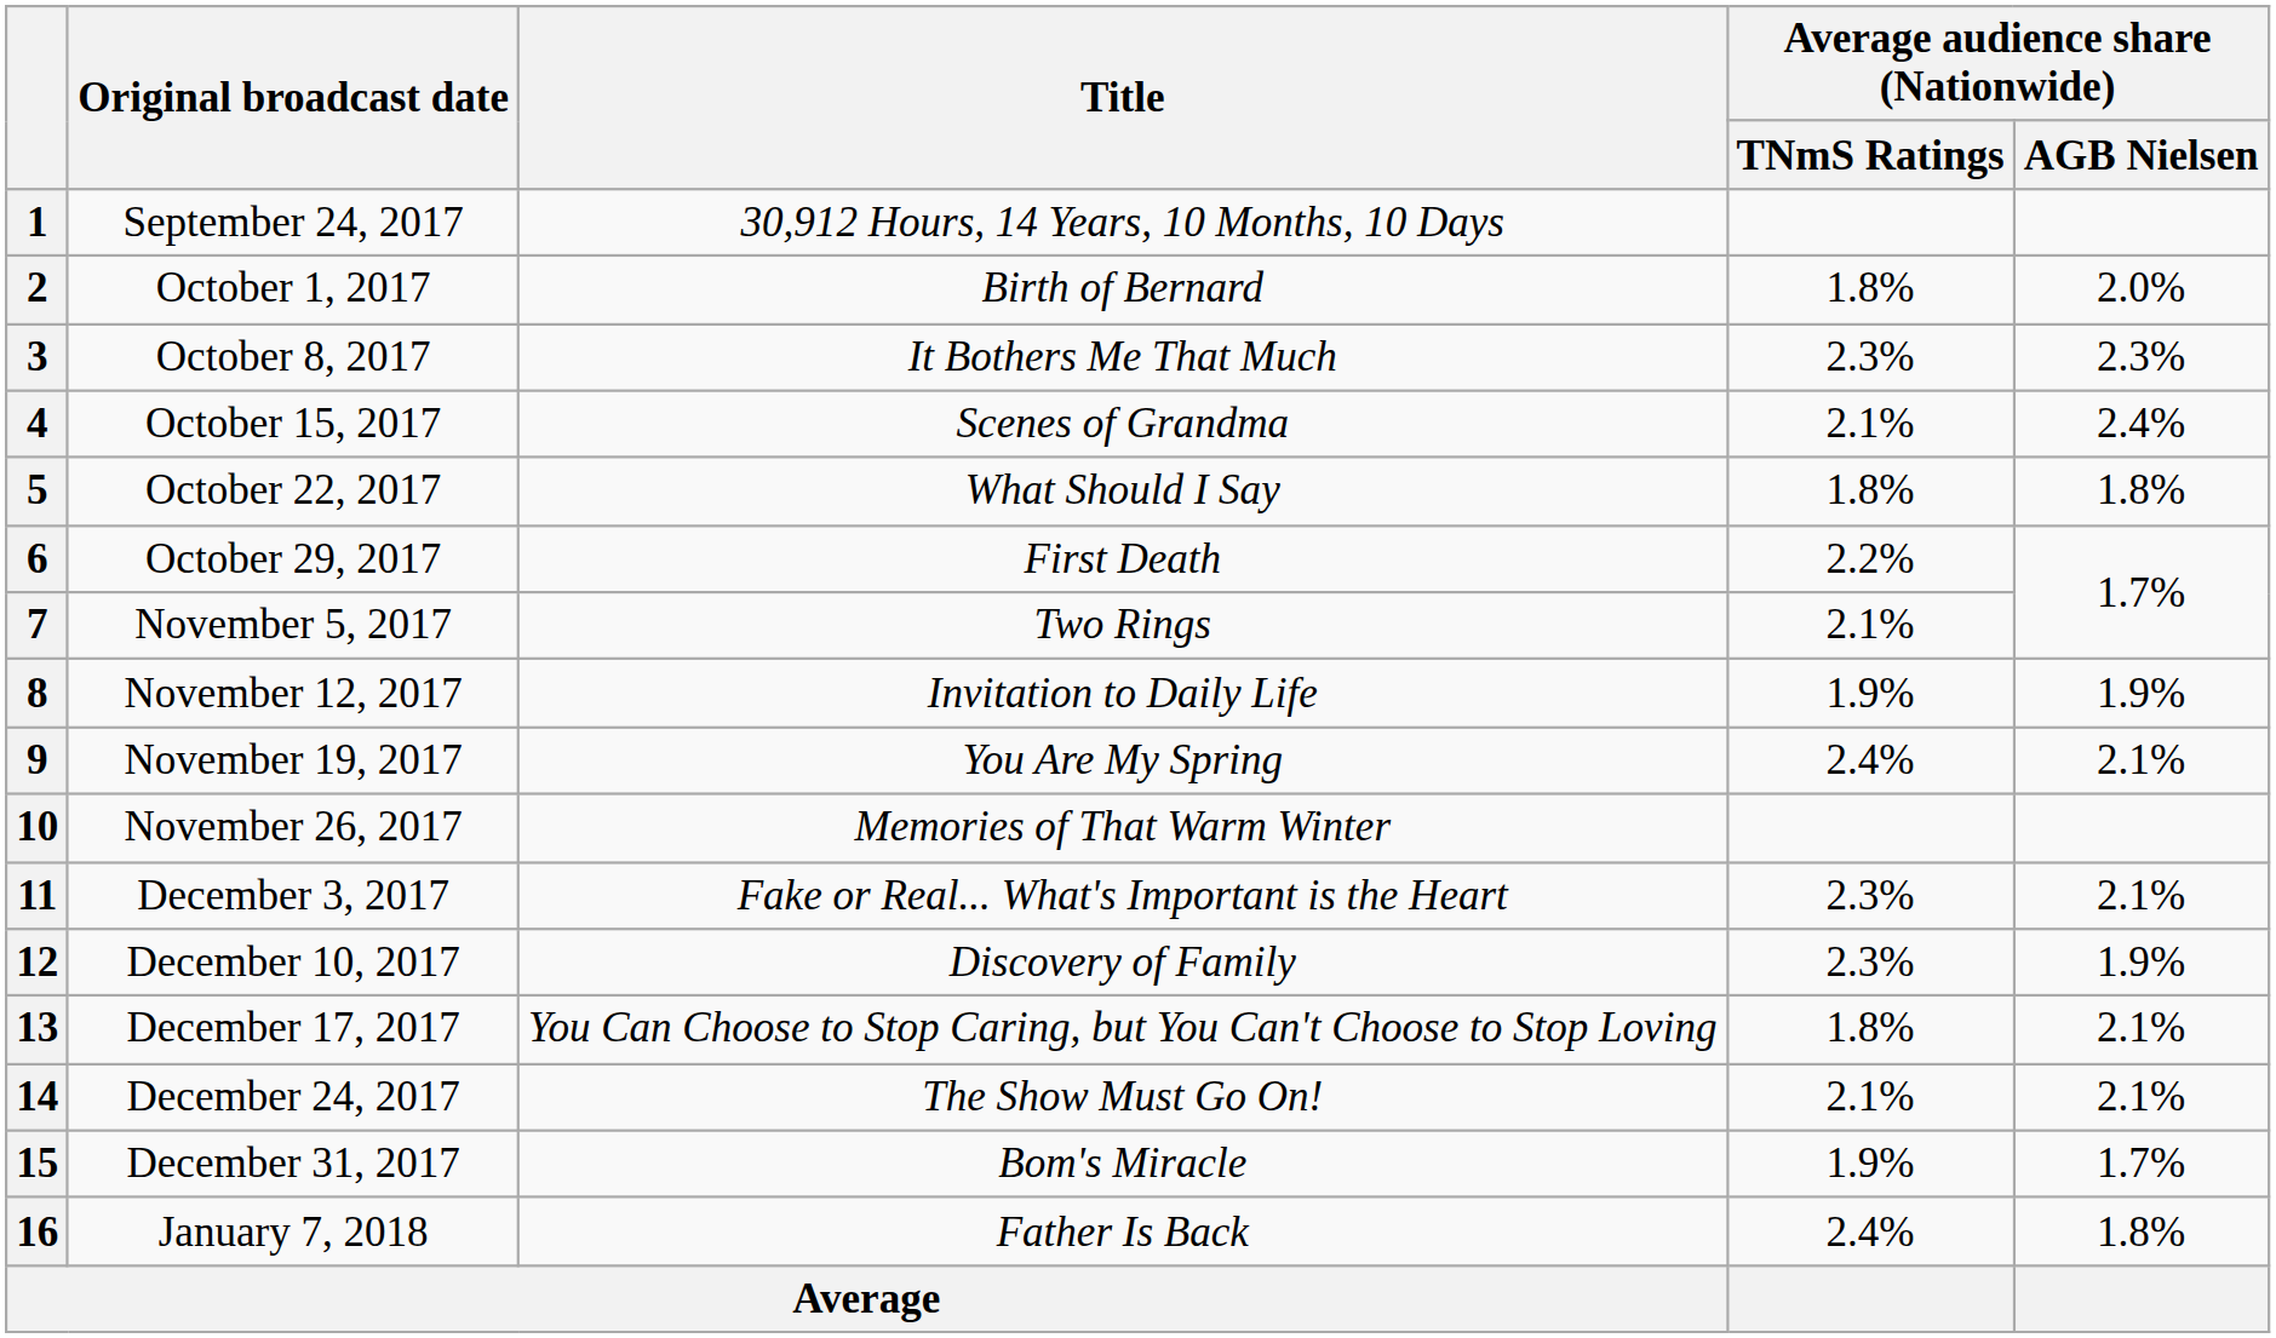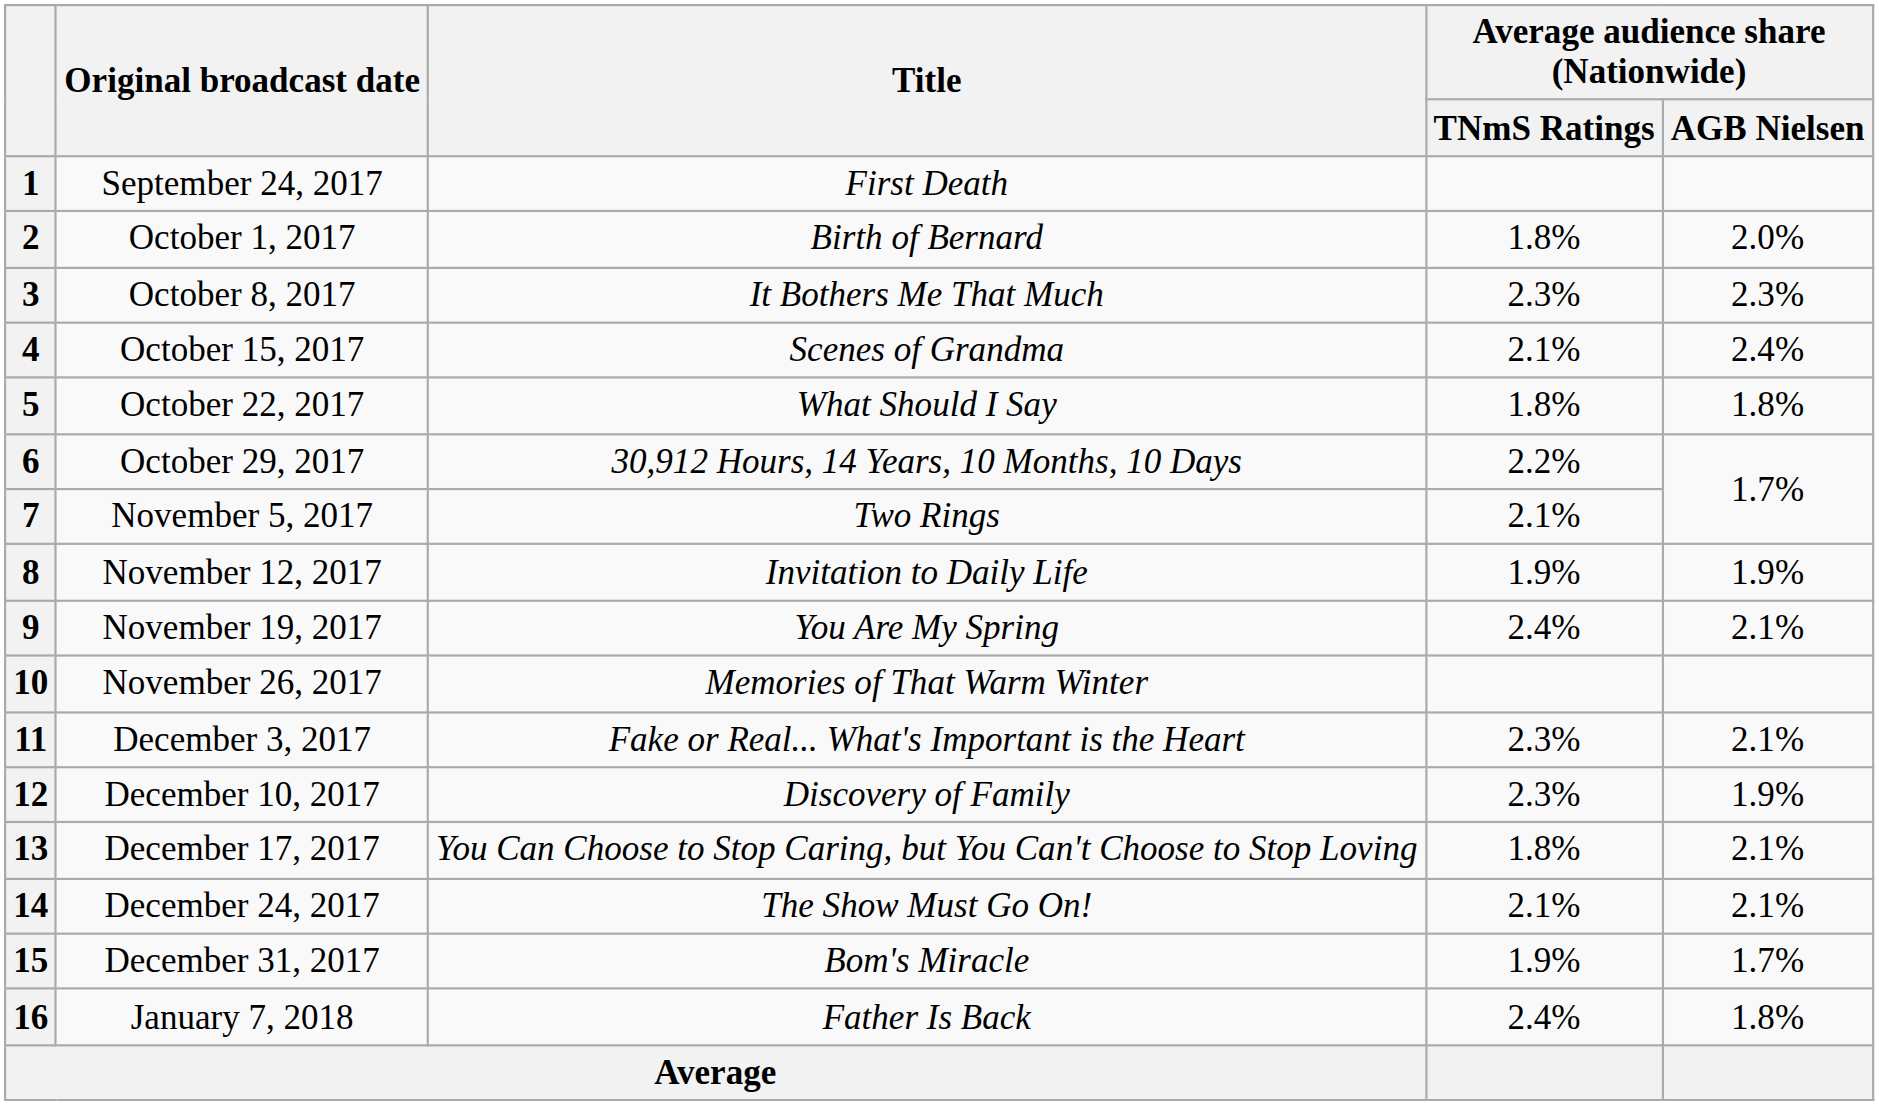1 | Title: 30,912 Hours, 14 Years, 10 Months, 10 Days -> First Death
6 | Title: First Death -> 30,912 Hours, 14 Years, 10 Months, 10 Days
